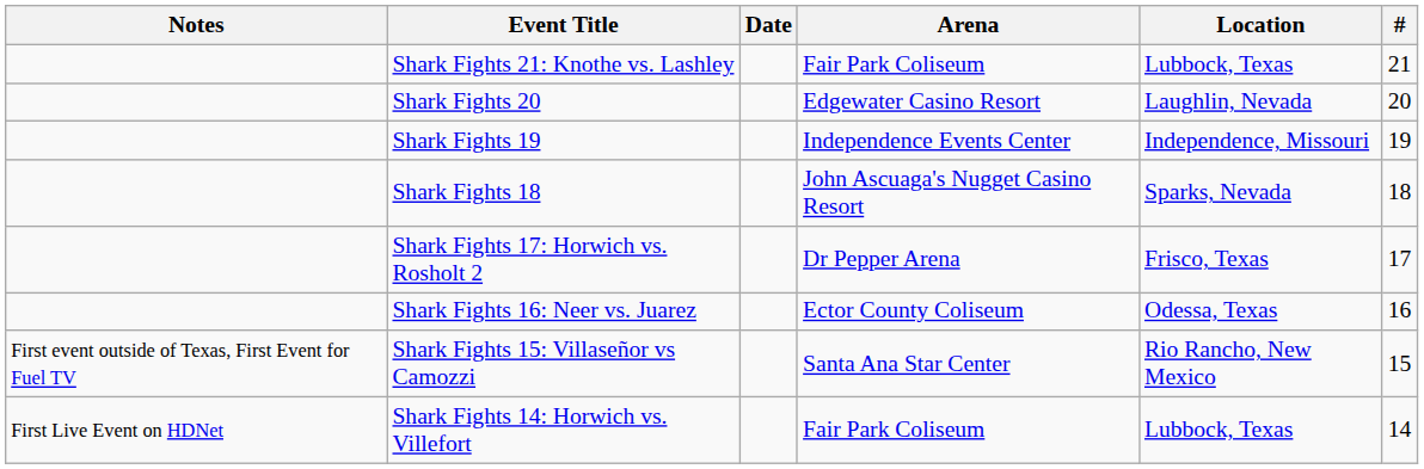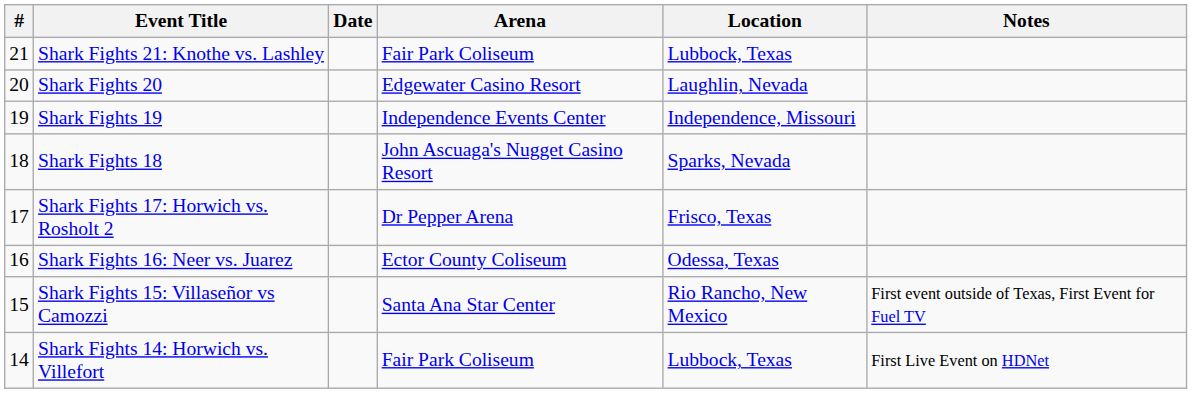columns swapped: # <-> Notes
